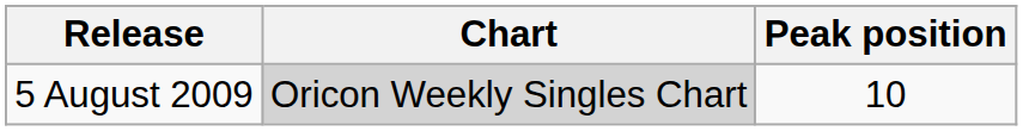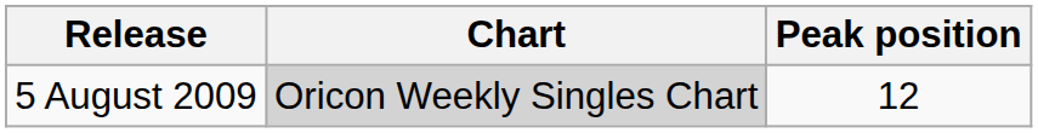5 August 2009 | Peak position: 10 -> 12
